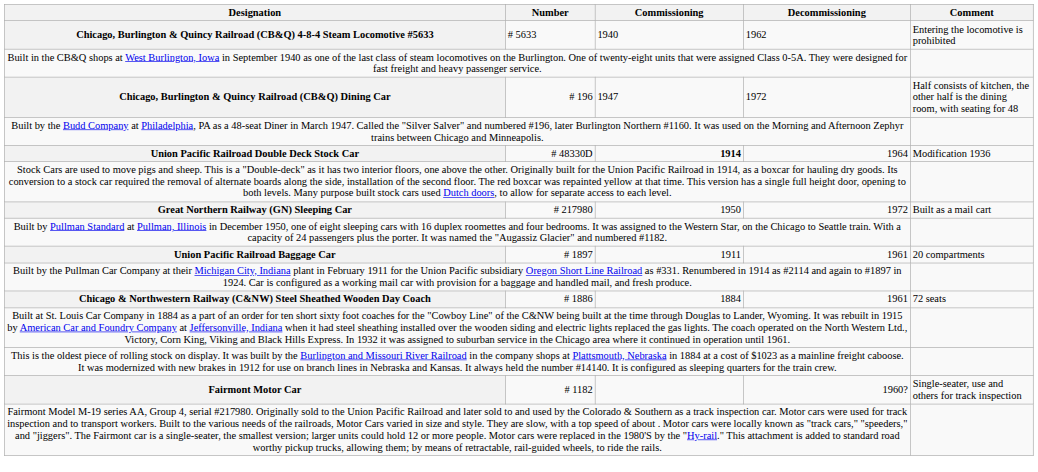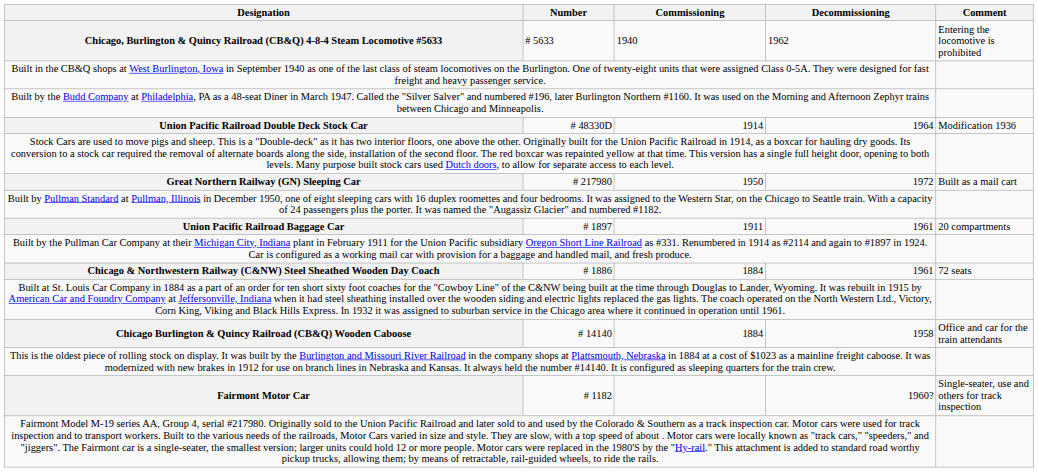- row: Chicago, Burlington & Quincy Railroad (CB&Q) Dining Car | # 196 | 1947 | 1972 | Half consists of kitchen, the other half is the dining room, with seating for 48
Union Pacific Railroad Double Deck Stock Car | Commissioning: bold -> normal
+ row: Chicago Burlington & Quincy Railroad (CB&Q) Wooden Caboose | # 14140 | 1884 | 1958 | Office and car for the train attendants
